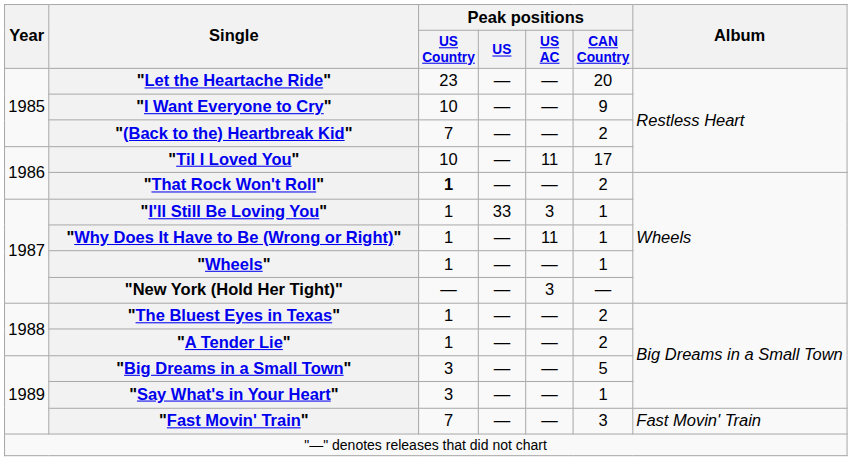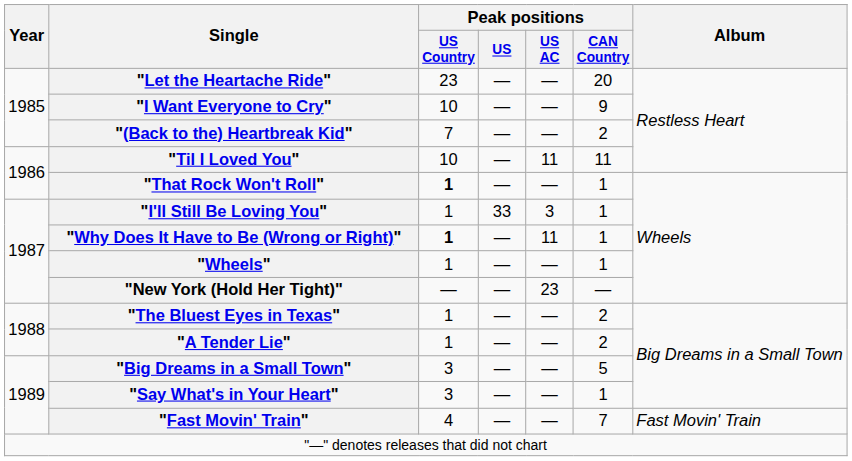"Til I Loved You" | Peak positions / CAN Country: 17 -> 11
"That Rock Won't Roll" | Peak positions / CAN Country: 2 -> 1
"Why Does It Have to Be (Wrong or Right)" | Peak positions / US Country: normal -> bold
"New York (Hold Her Tight)" | Peak positions / US AC: 3 -> 23
"Fast Movin' Train" | Peak positions / US Country: 7 -> 4
"Fast Movin' Train" | Peak positions / CAN Country: 3 -> 7
